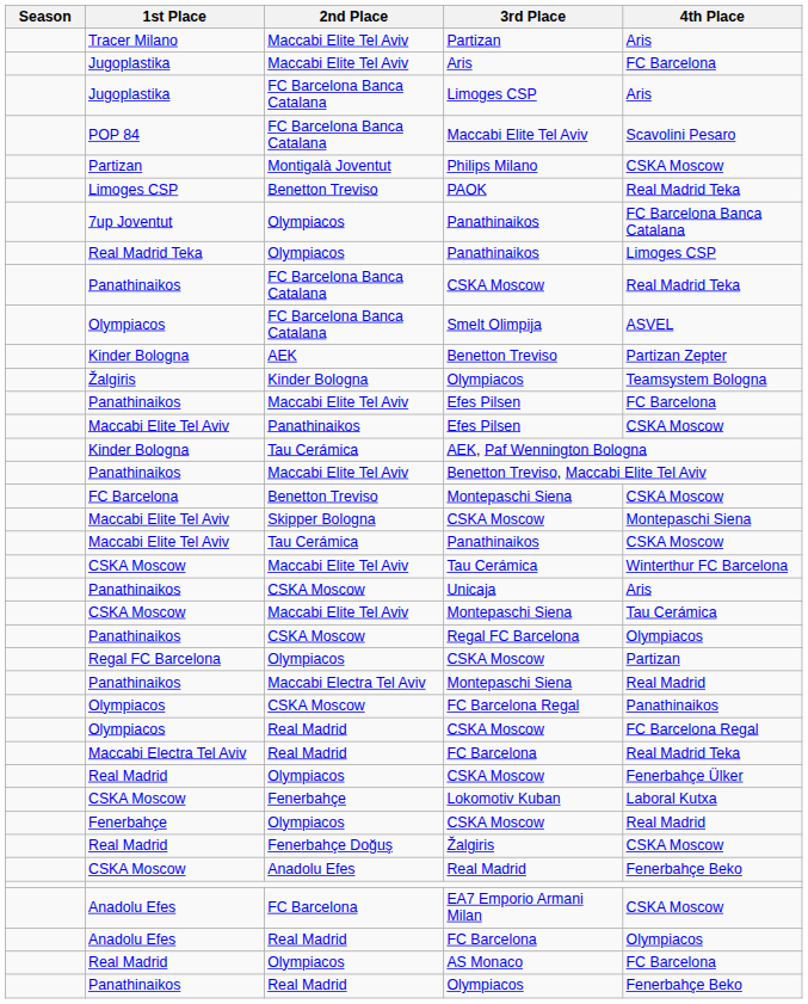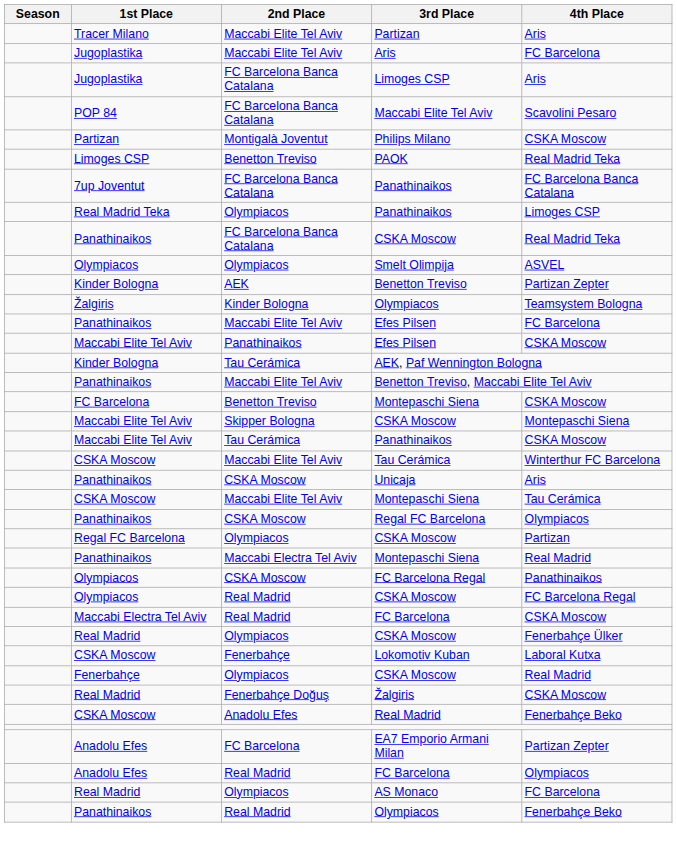7up Joventut / Panathinaikos | 2nd Place: Olympiacos -> FC Barcelona Banca Catalana
Smelt Olimpija | 2nd Place: FC Barcelona Banca Catalana -> Olympiacos
Maccabi Electra Tel Aviv / FC Barcelona | 4th Place: Real Madrid Teka -> CSKA Moscow
EA7 Emporio Armani Milan | 4th Place: CSKA Moscow -> Partizan Zepter
